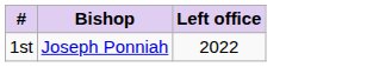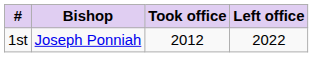+ column: Took office | 2012
